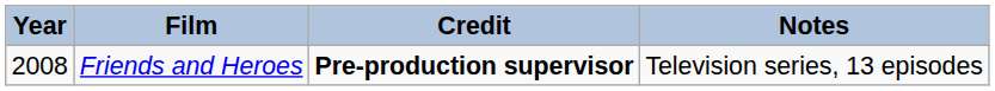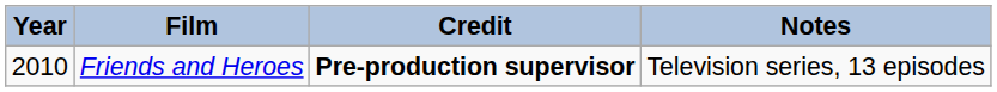Friends and Heroes | Year: 2008 -> 2010
